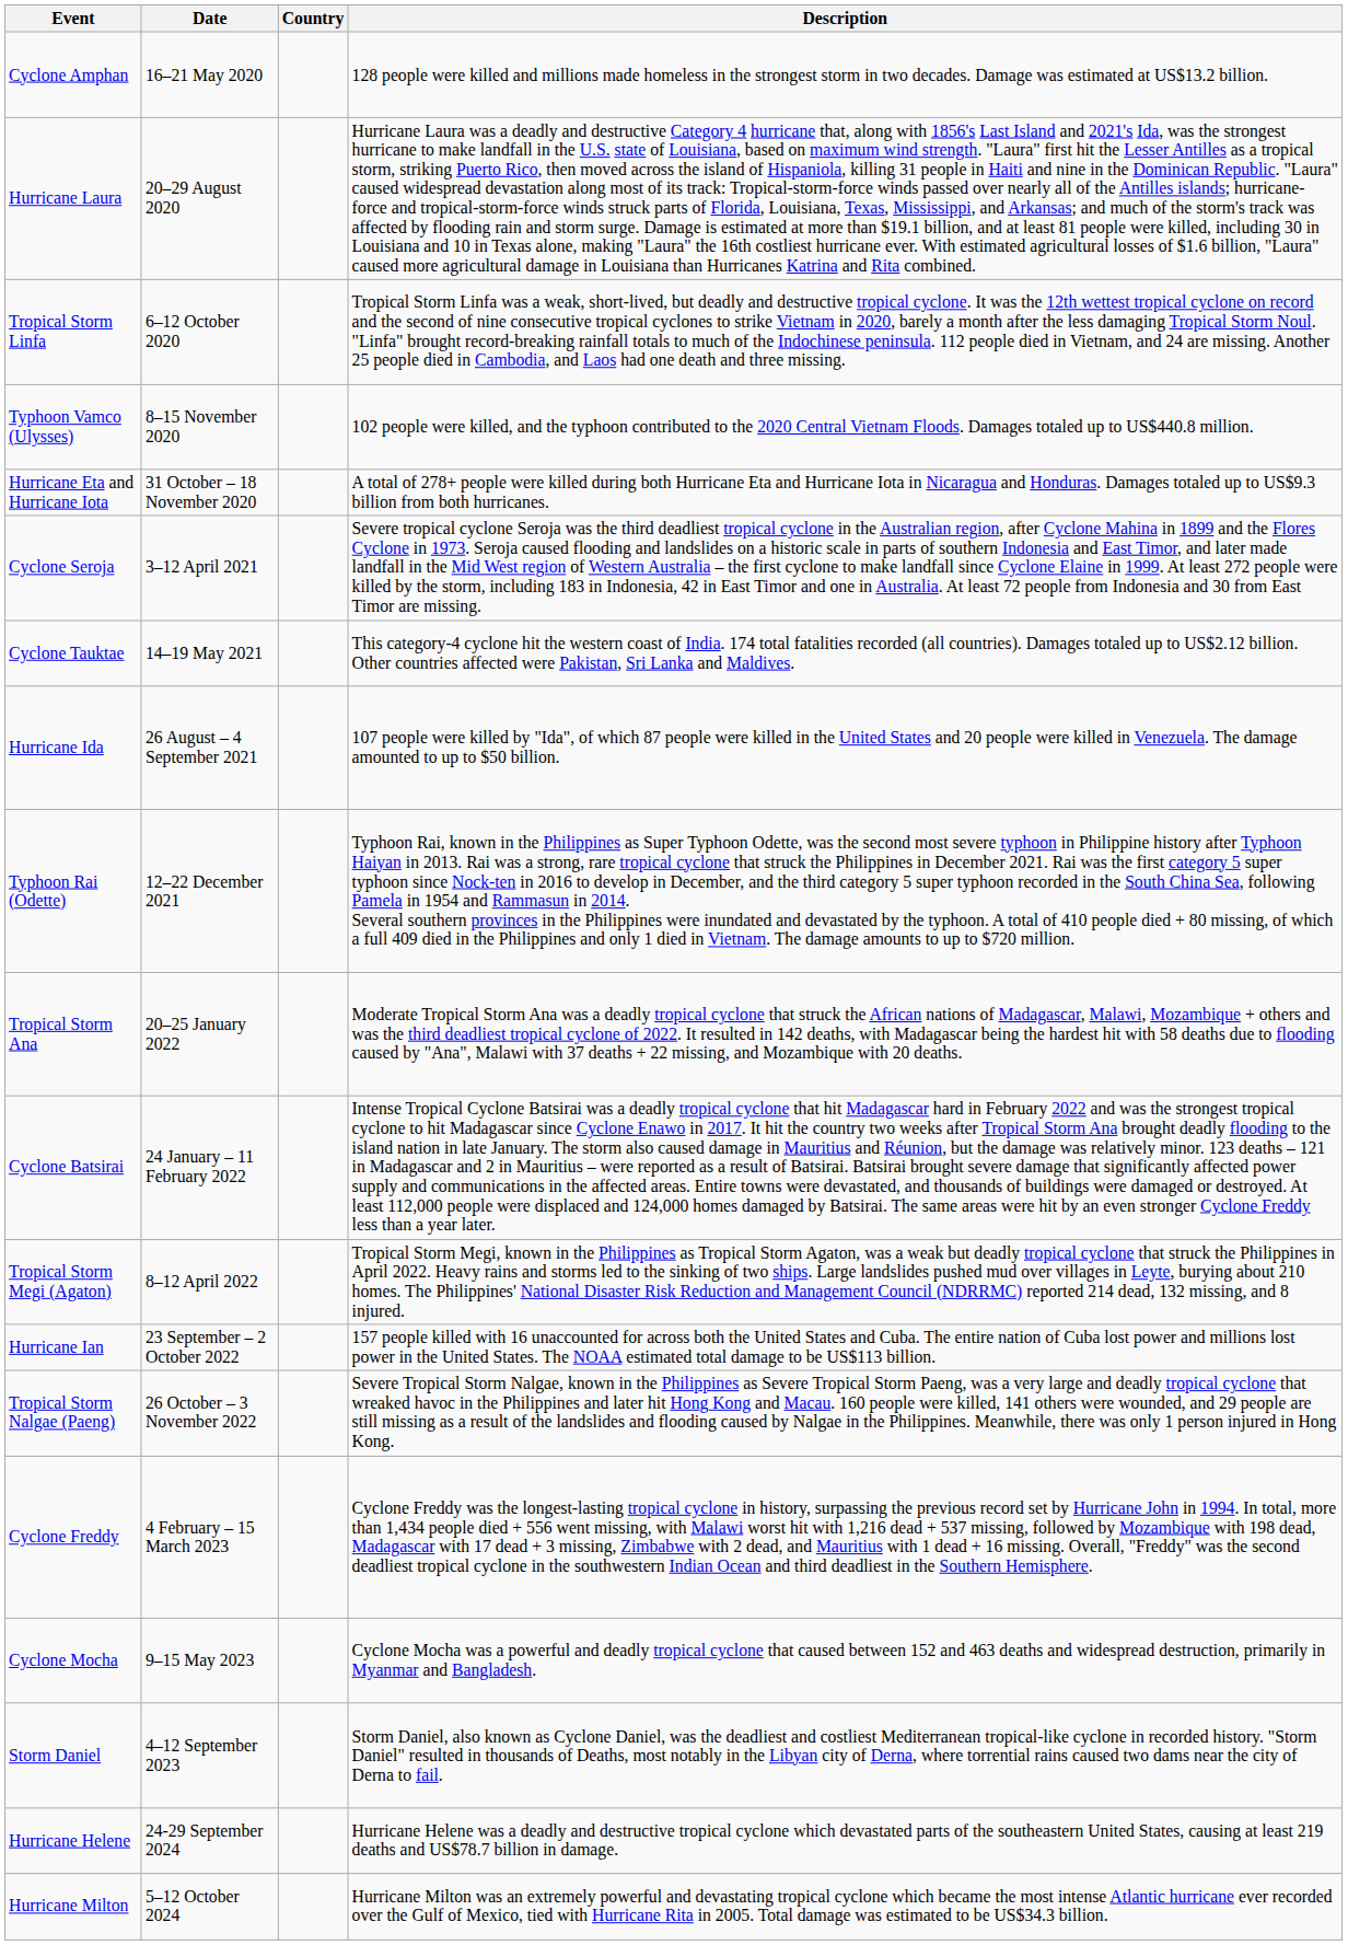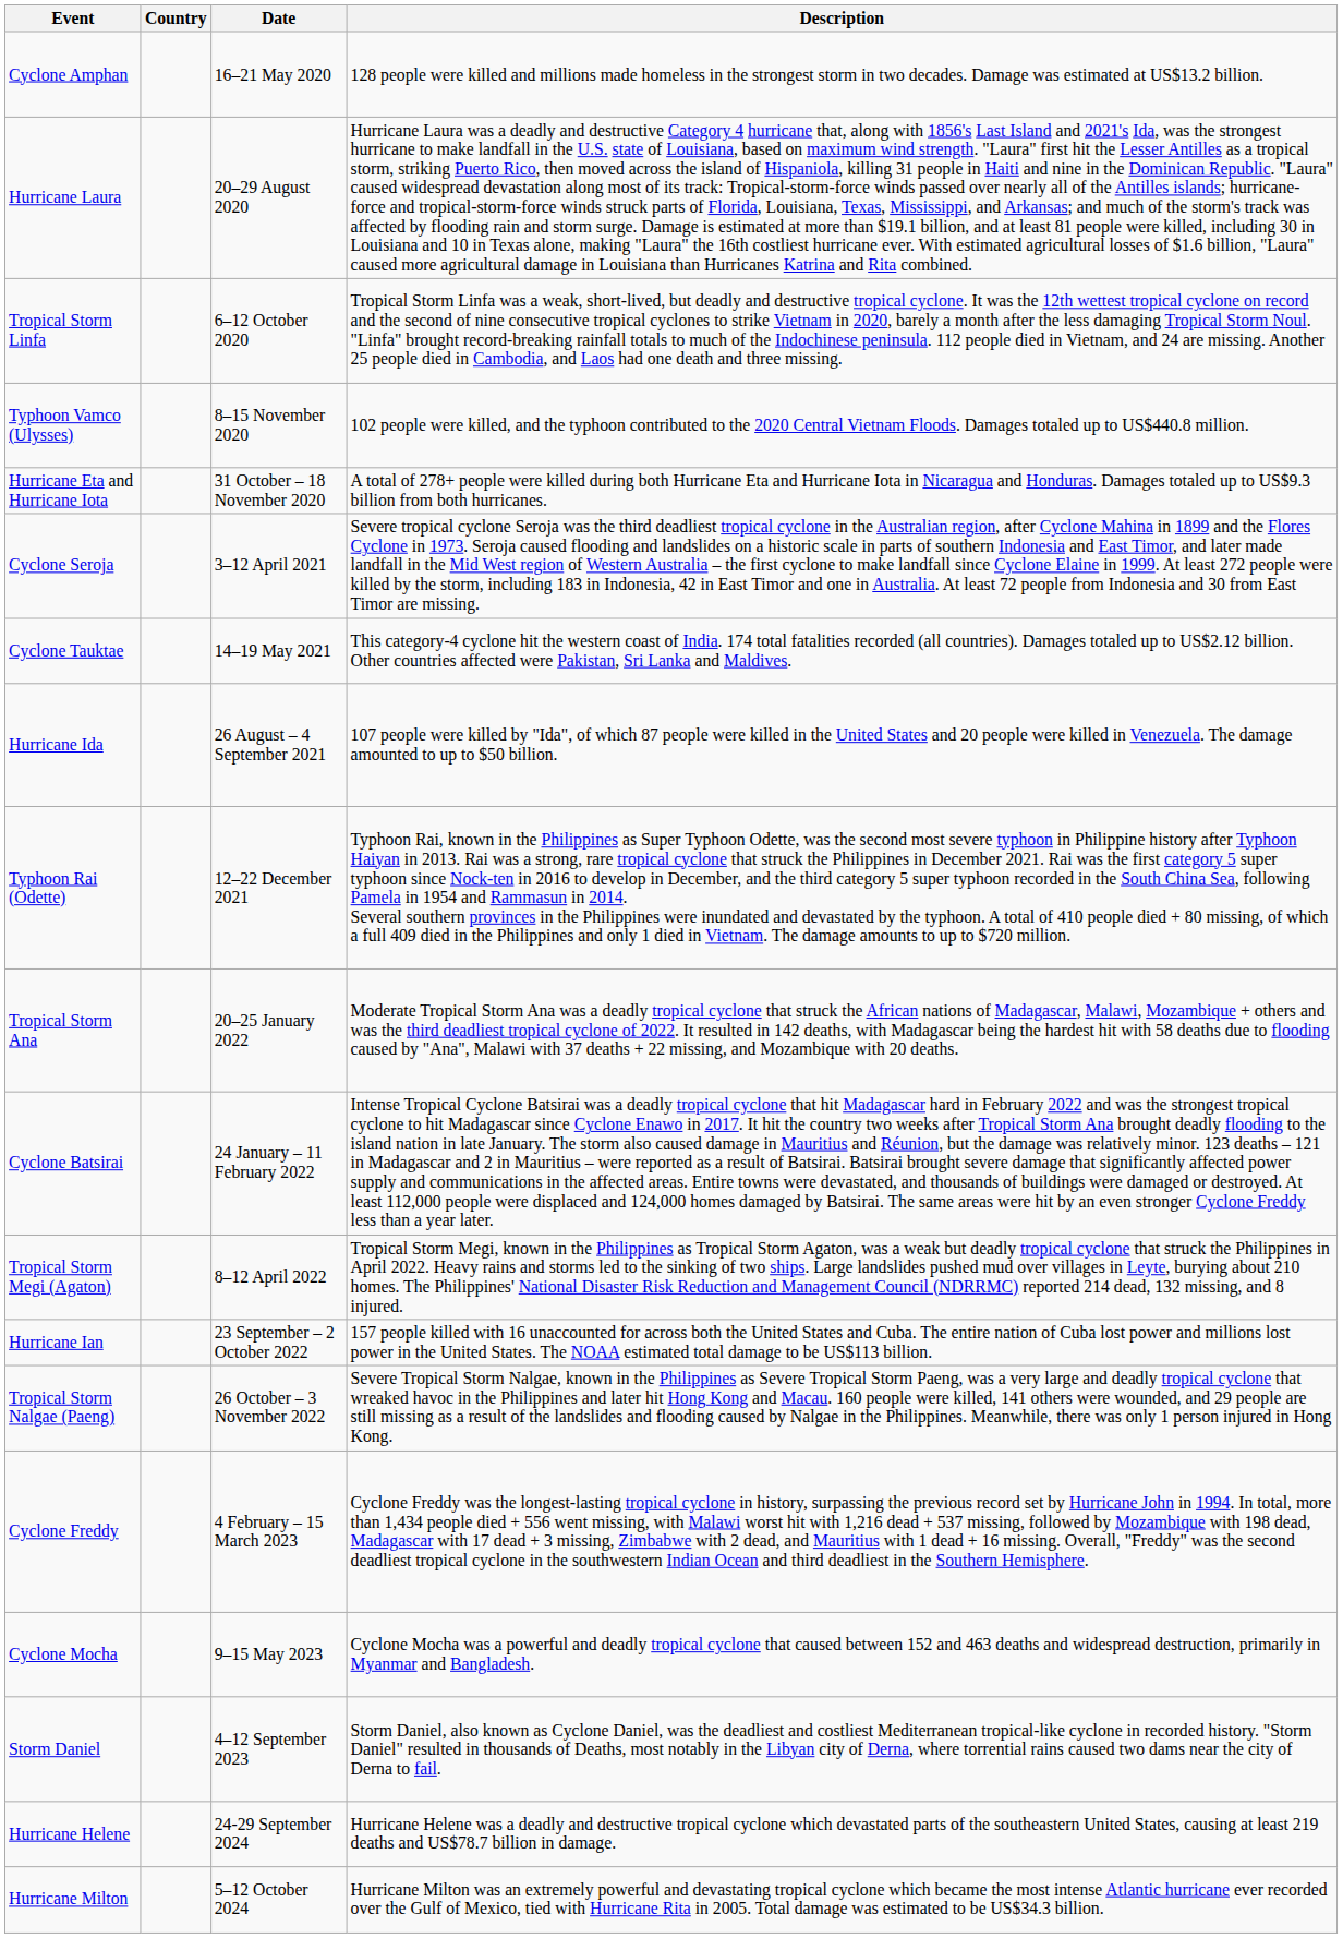columns swapped: Date <-> Country
